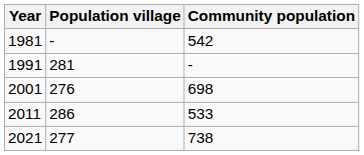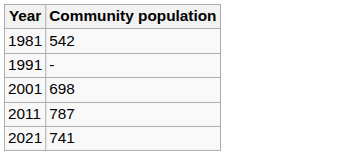- column: Population village | - | 281 | 276 | 286 | 277
2011 | Community population: 533 -> 787
2021 | Community population: 738 -> 741
